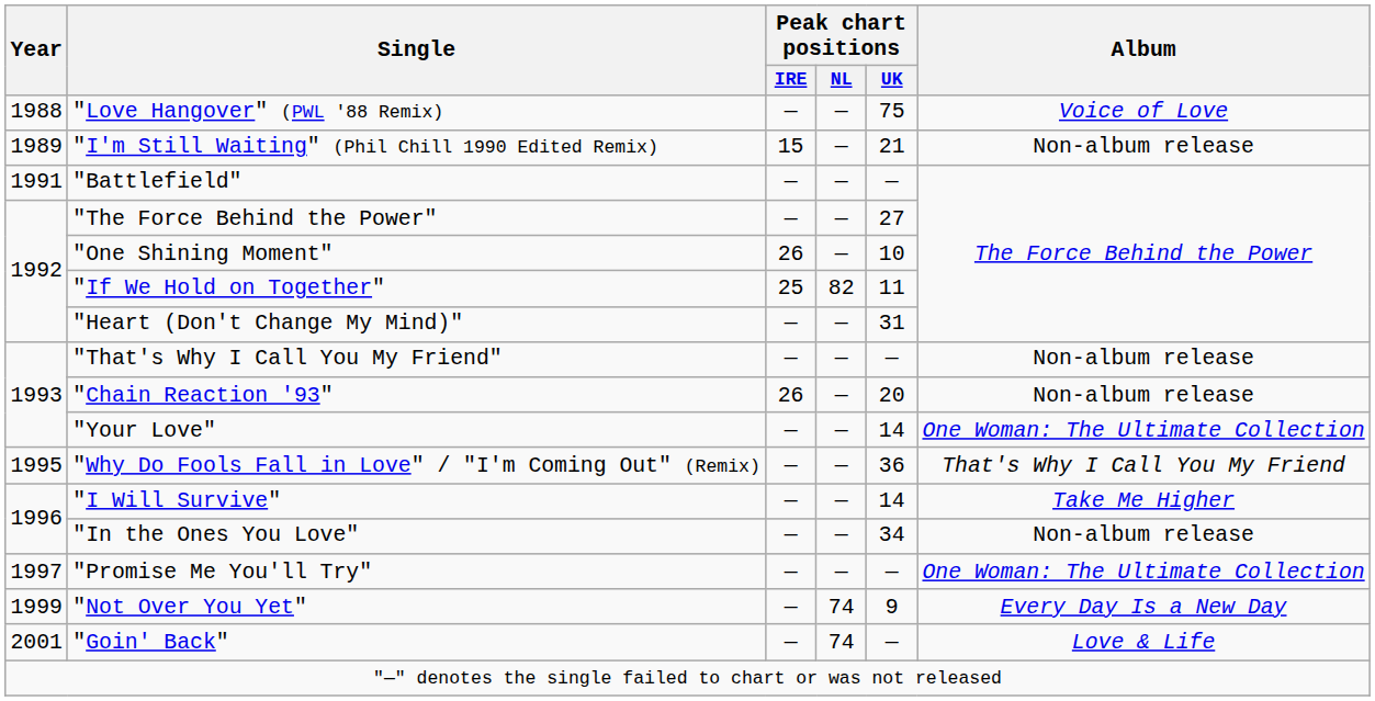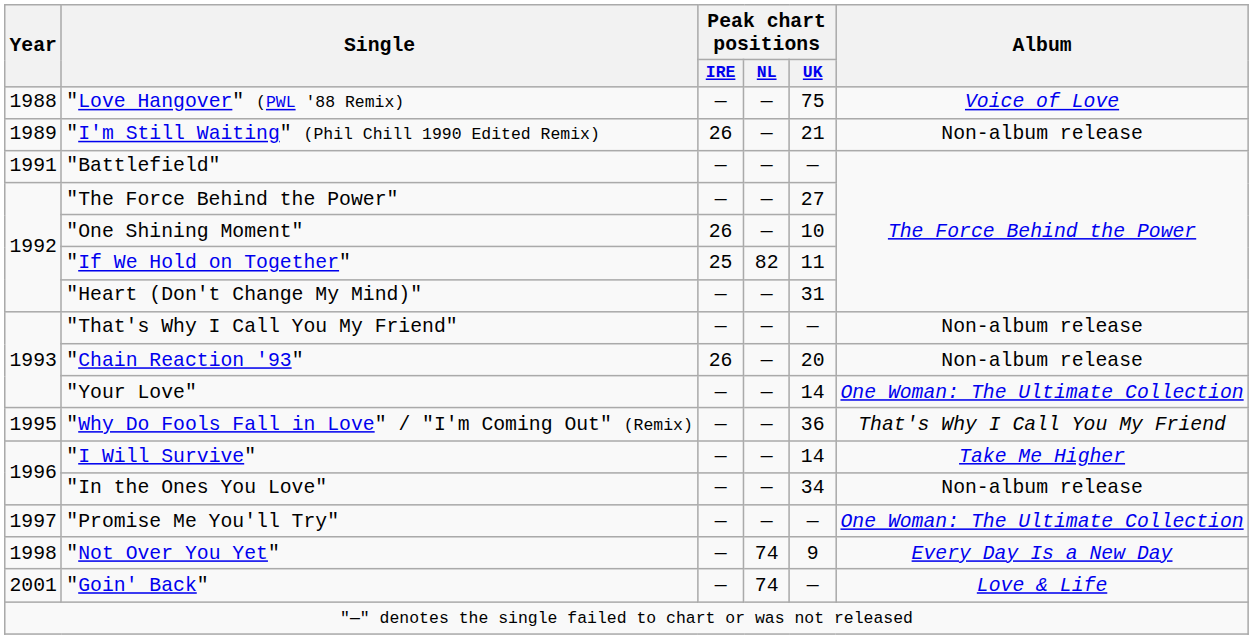"I'm Still Waiting" (Phil Chill 1990 Edited Remix) | Peak chart positions / IRE: 15 -> 26
"Not Over You Yet" | Year: 1999 -> 1998
